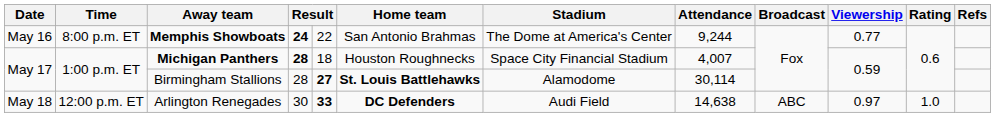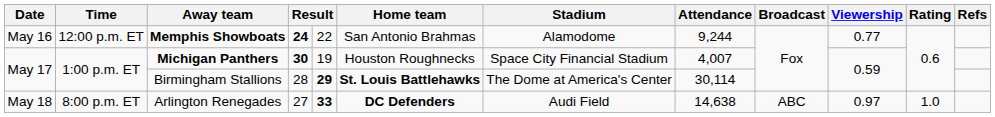Memphis Showboats | Time: 8:00 p.m. ET -> 12:00 p.m. ET
Memphis Showboats | Stadium: The Dome at America's Center -> Alamodome
Michigan Panthers | column 4: 28 -> 30
Michigan Panthers | column 5: 18 -> 19
Birmingham Stallions | column 5: 27 -> 29
Birmingham Stallions | Stadium: Alamodome -> The Dome at America's Center
Arlington Renegades | Time: 12:00 p.m. ET -> 8:00 p.m. ET
Arlington Renegades | column 4: 30 -> 27
